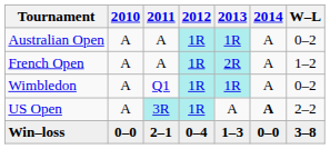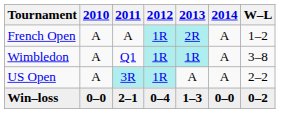- row: Australian Open | A | A | 1R | 1R | A | 0–2
Wimbledon | W–L: 0–2 -> 3–8
US Open | 2014: bold -> normal
Win–loss | W–L: 3–8 -> 0–2
